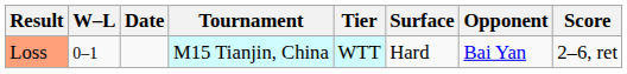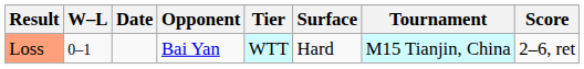columns swapped: Tournament <-> Opponent
